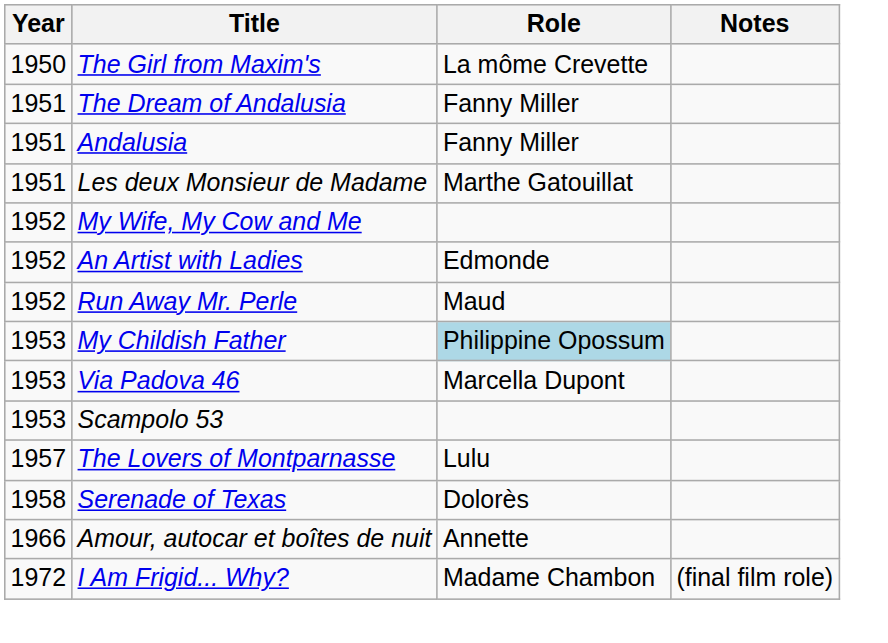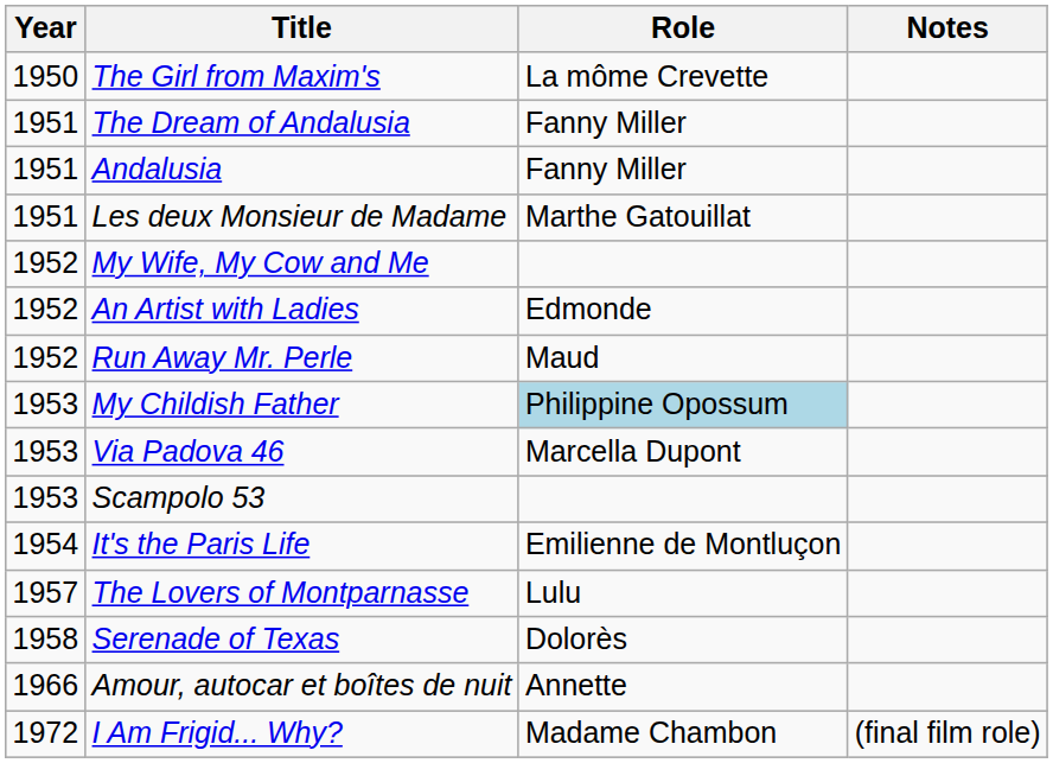+ row: 1954 | It's the Paris Life | Emilienne de Montluçon
